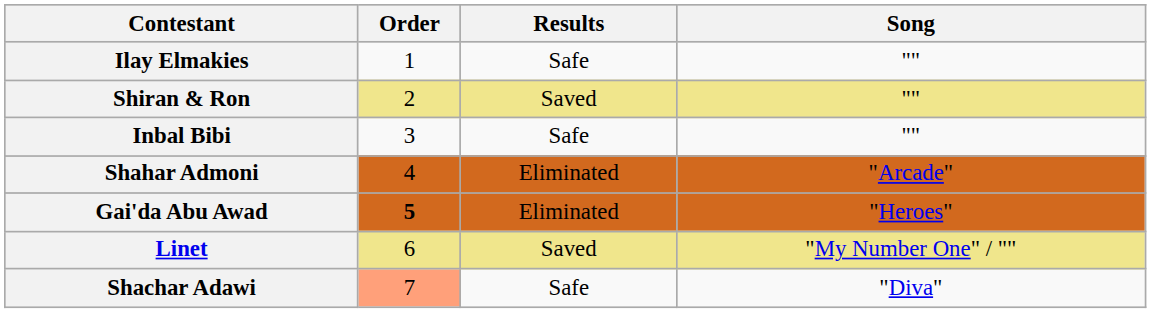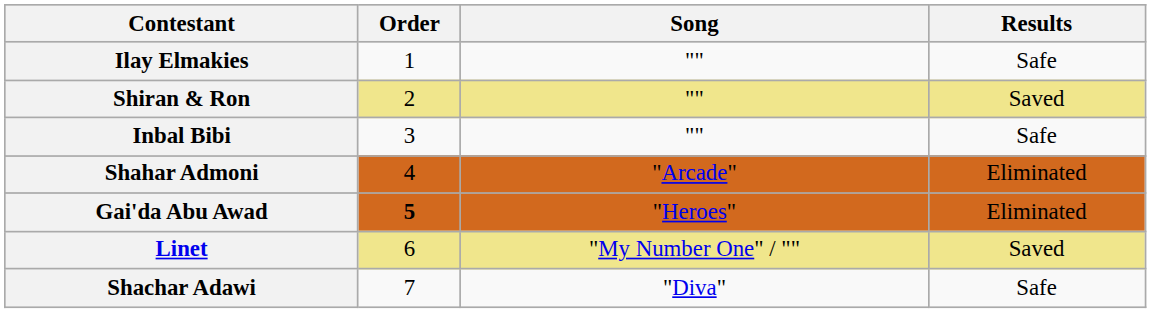columns swapped: Song <-> Results
Shachar Adawi | Order: lightsalmon background -> no background
